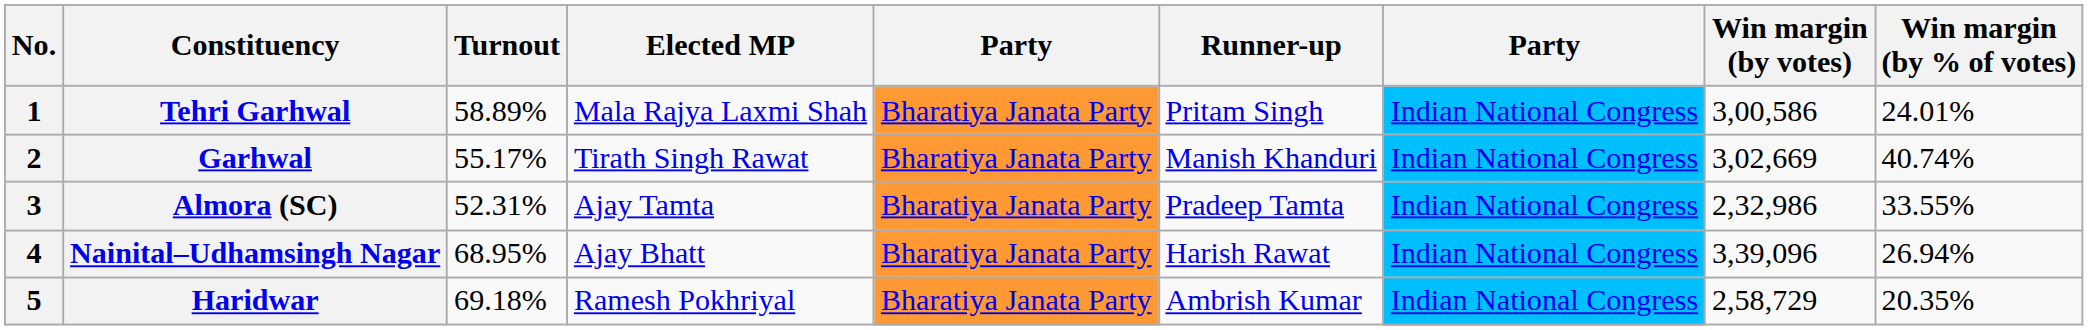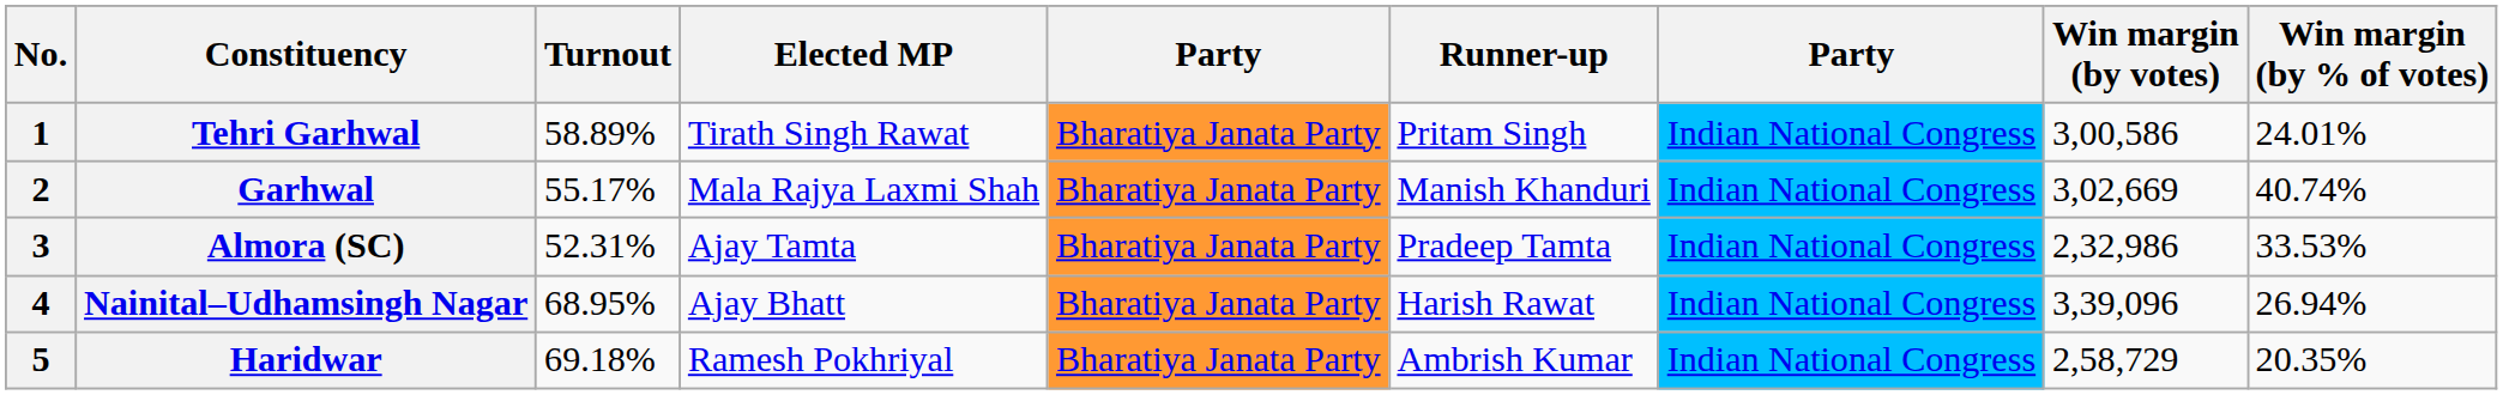Tehri Garhwal | Elected MP: Mala Rajya Laxmi Shah -> Tirath Singh Rawat
Garhwal | Elected MP: Tirath Singh Rawat -> Mala Rajya Laxmi Shah
Almora (SC) | Win margin (by % of votes): 33.55% -> 33.53%
